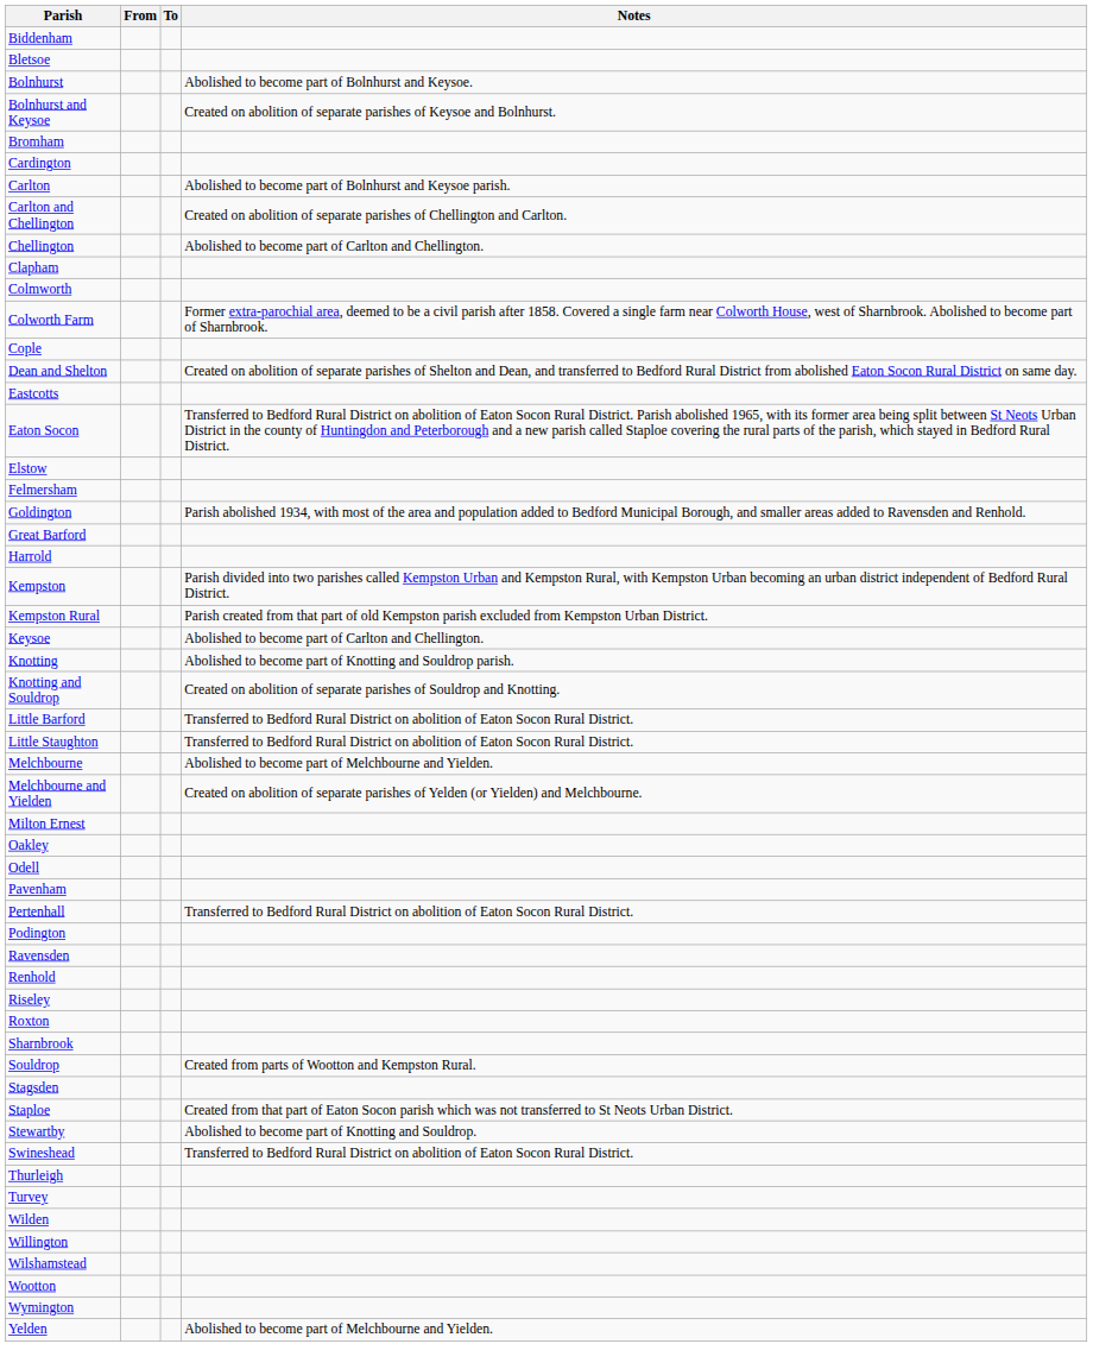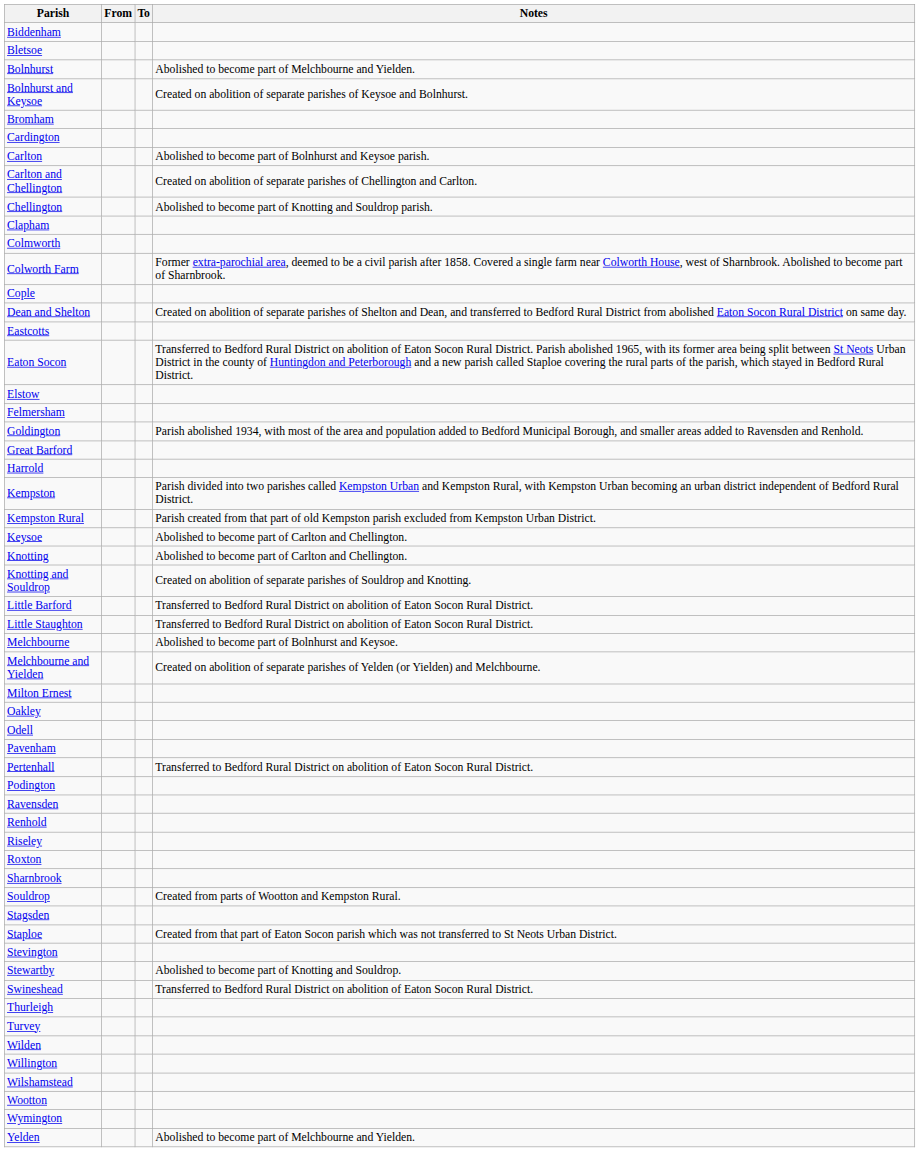Bolnhurst | Notes: Abolished to become part of Bolnhurst and Keysoe. -> Abolished to become part of Melchbourne and Yielden.
Chellington | Notes: Abolished to become part of Carlton and Chellington. -> Abolished to become part of Knotting and Souldrop parish.
Knotting | Notes: Abolished to become part of Knotting and Souldrop parish. -> Abolished to become part of Carlton and Chellington.
Melchbourne | Notes: Abolished to become part of Melchbourne and Yielden. -> Abolished to become part of Bolnhurst and Keysoe.
+ row: Stevington
